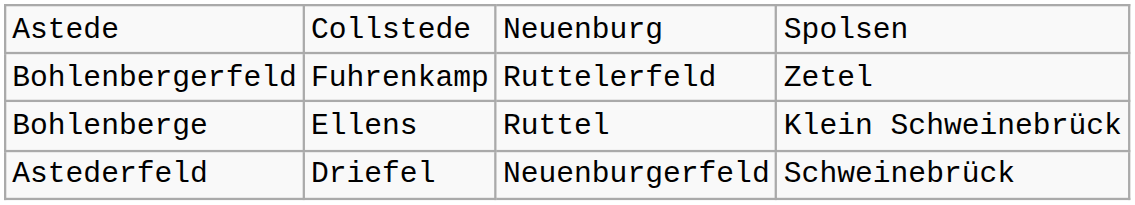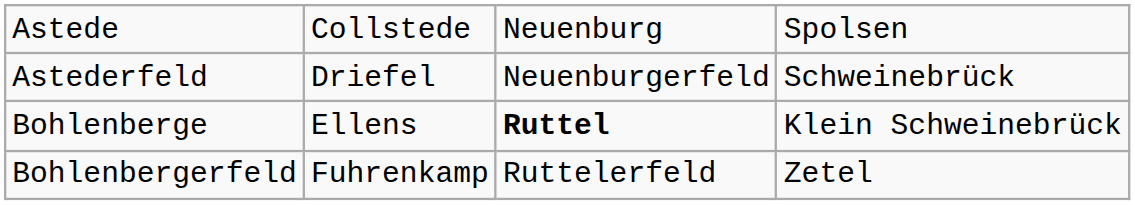rows swapped: Astederfeld <-> Bohlenbergerfeld
Bohlenberge | column 3: normal -> bold
